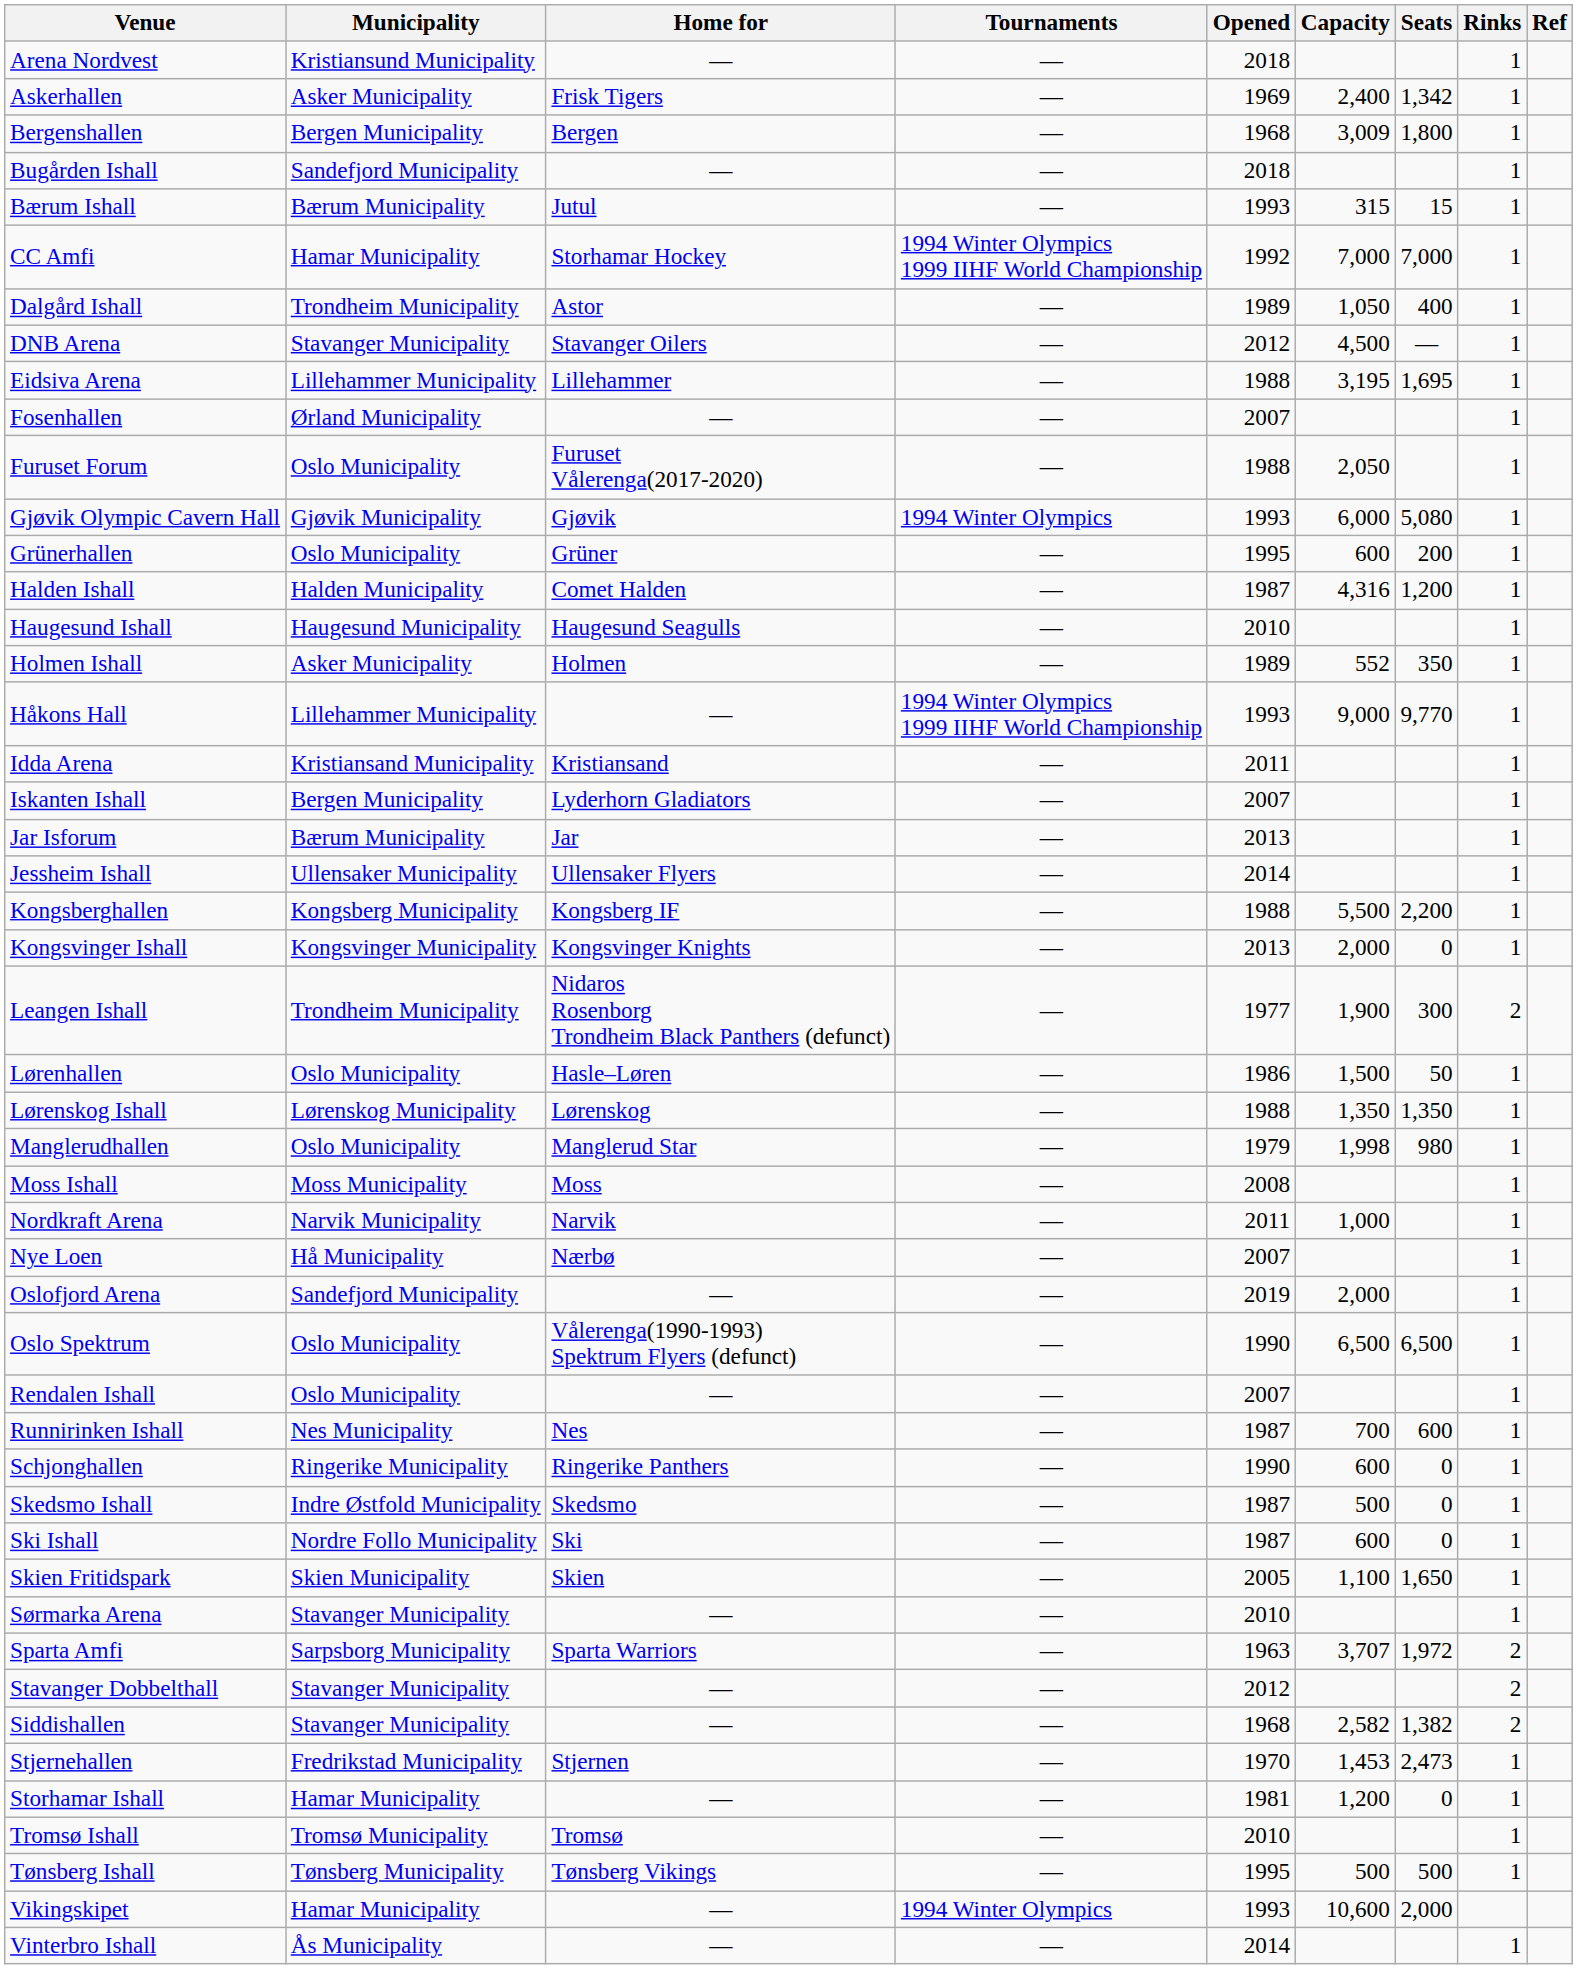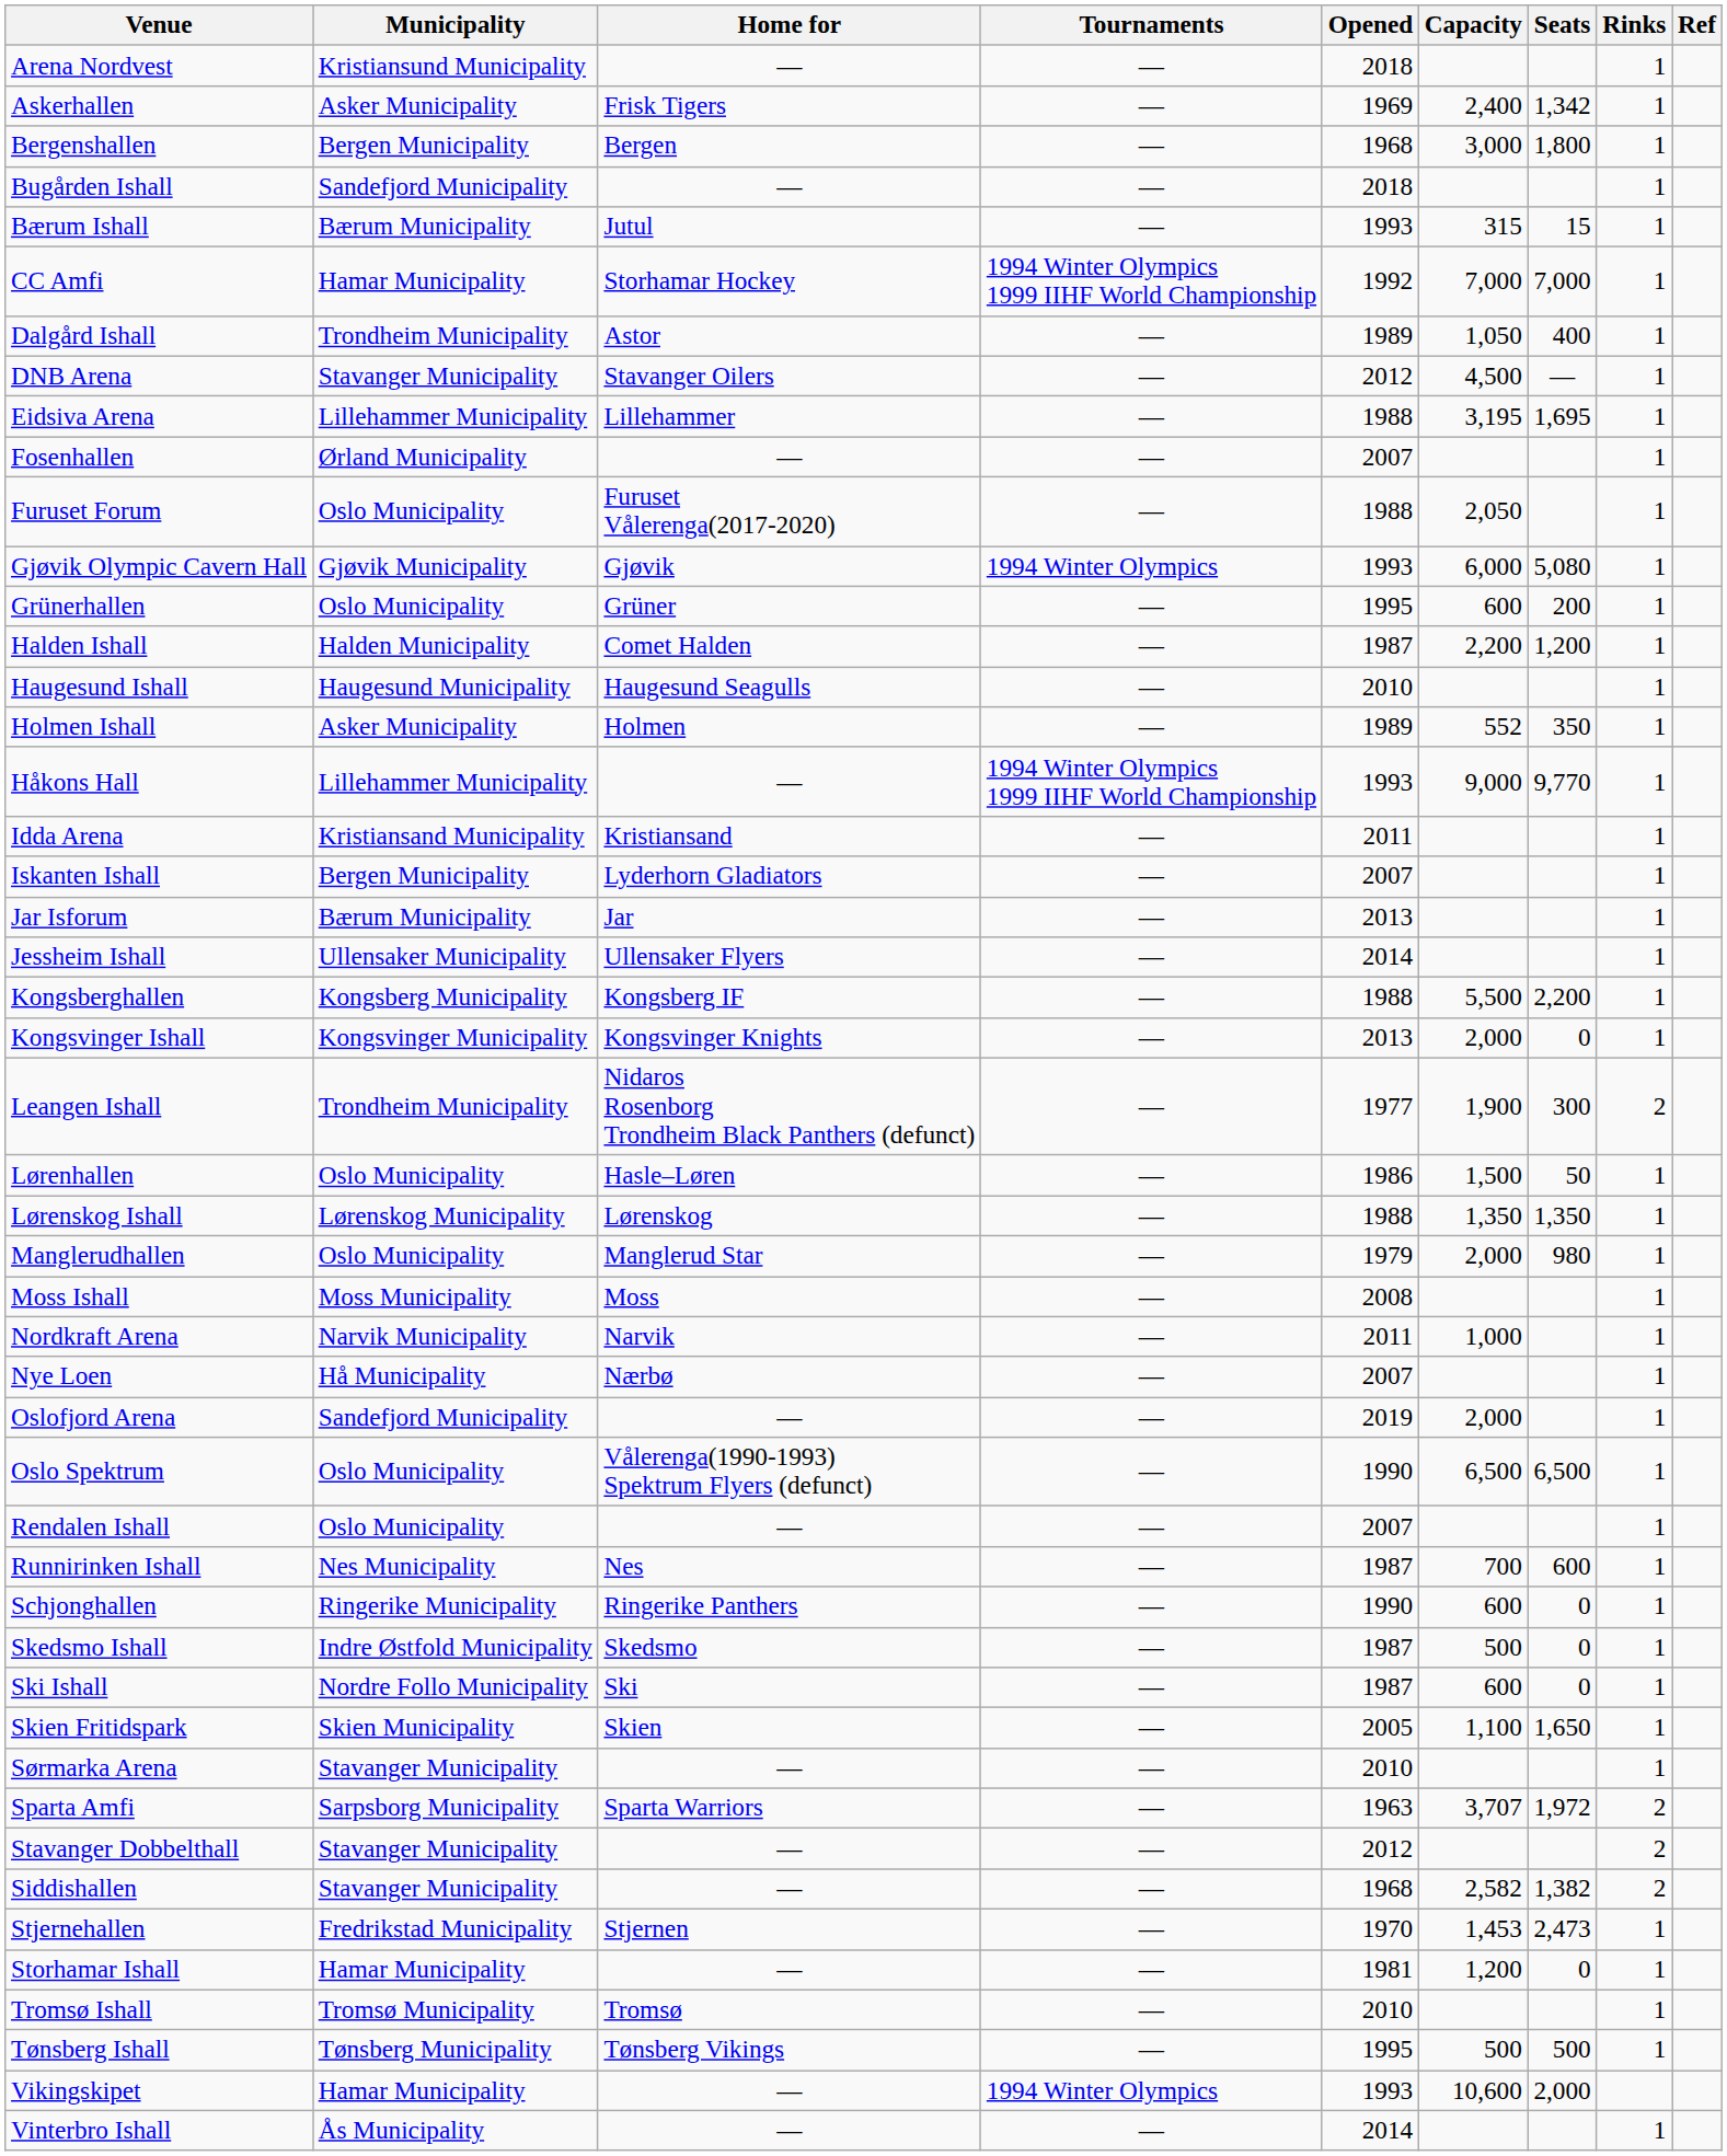Bergenshallen | Capacity: 3,009 -> 3,000
Halden Ishall | Capacity: 4,316 -> 2,200
Manglerudhallen | Capacity: 1,998 -> 2,000
